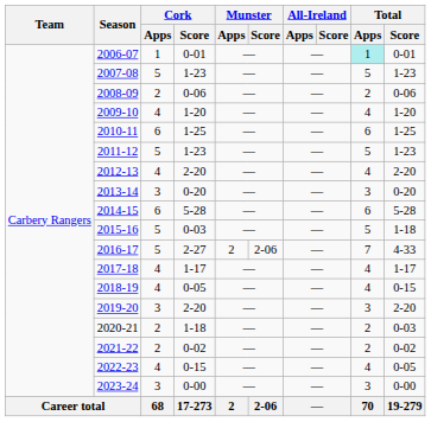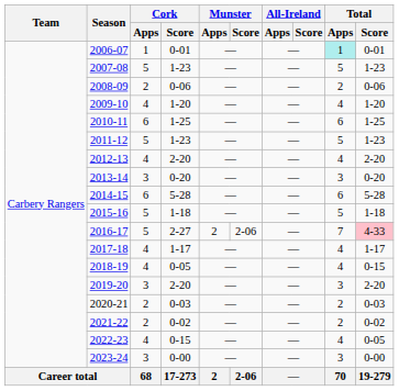2015-16 | Cork / Score: 0-03 -> 1-18
2016-17 | Total / Score: no background -> pink background
2020-21 | Cork / Score: 1-18 -> 0-03
